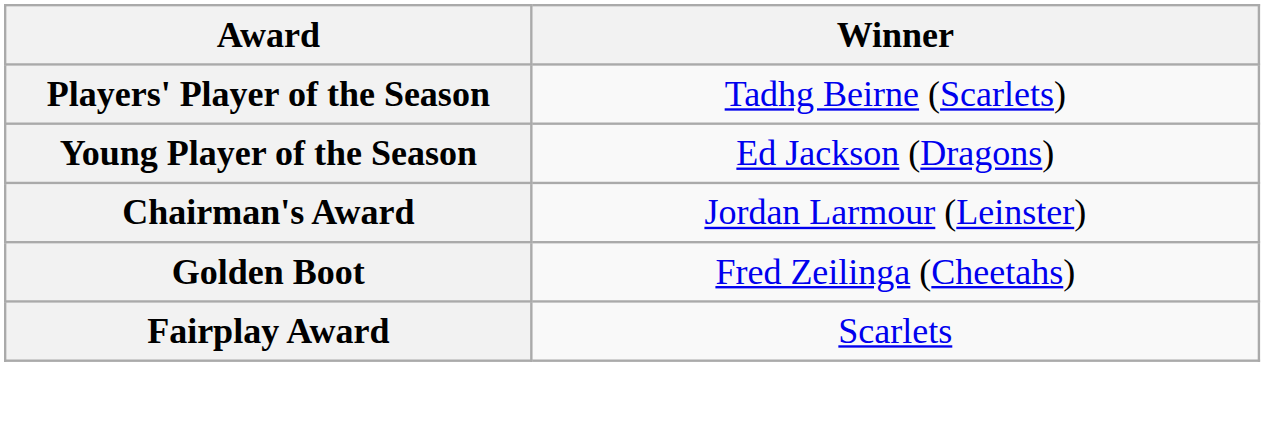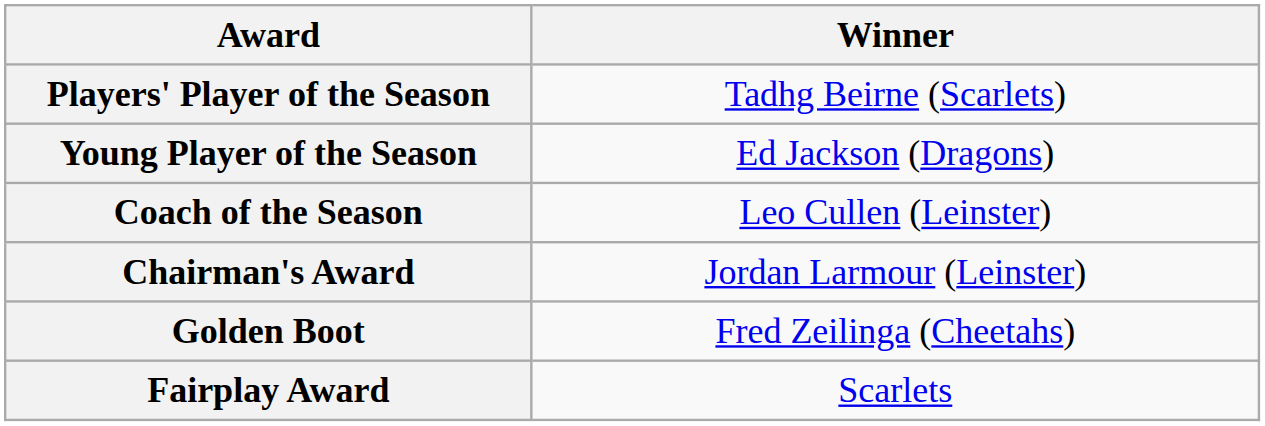+ row: Coach of the Season | Leo Cullen (Leinster)
